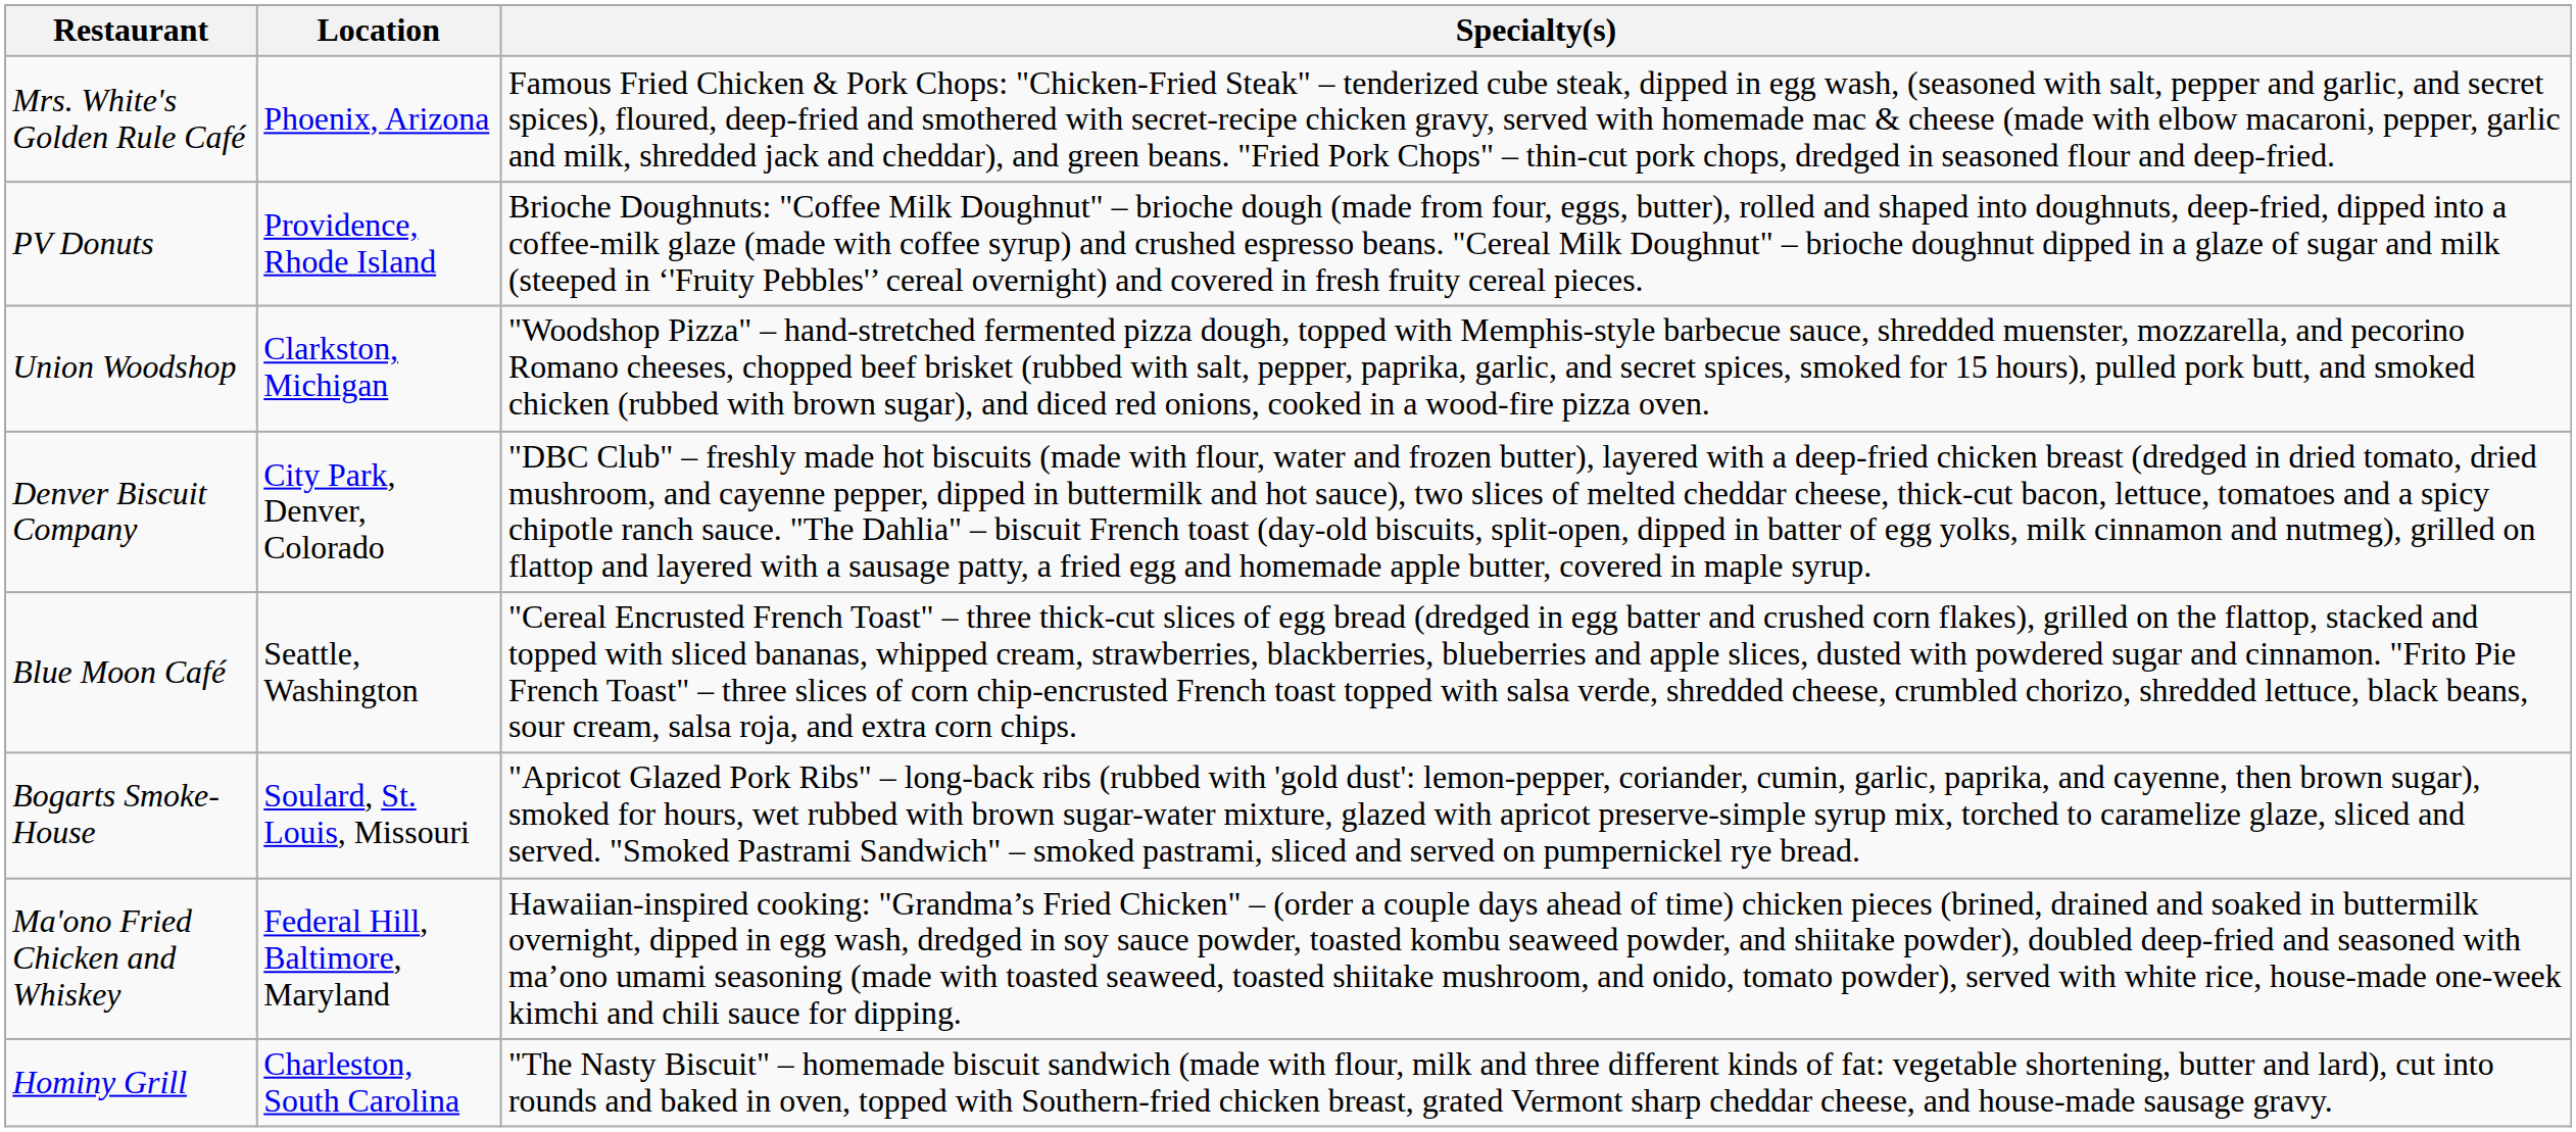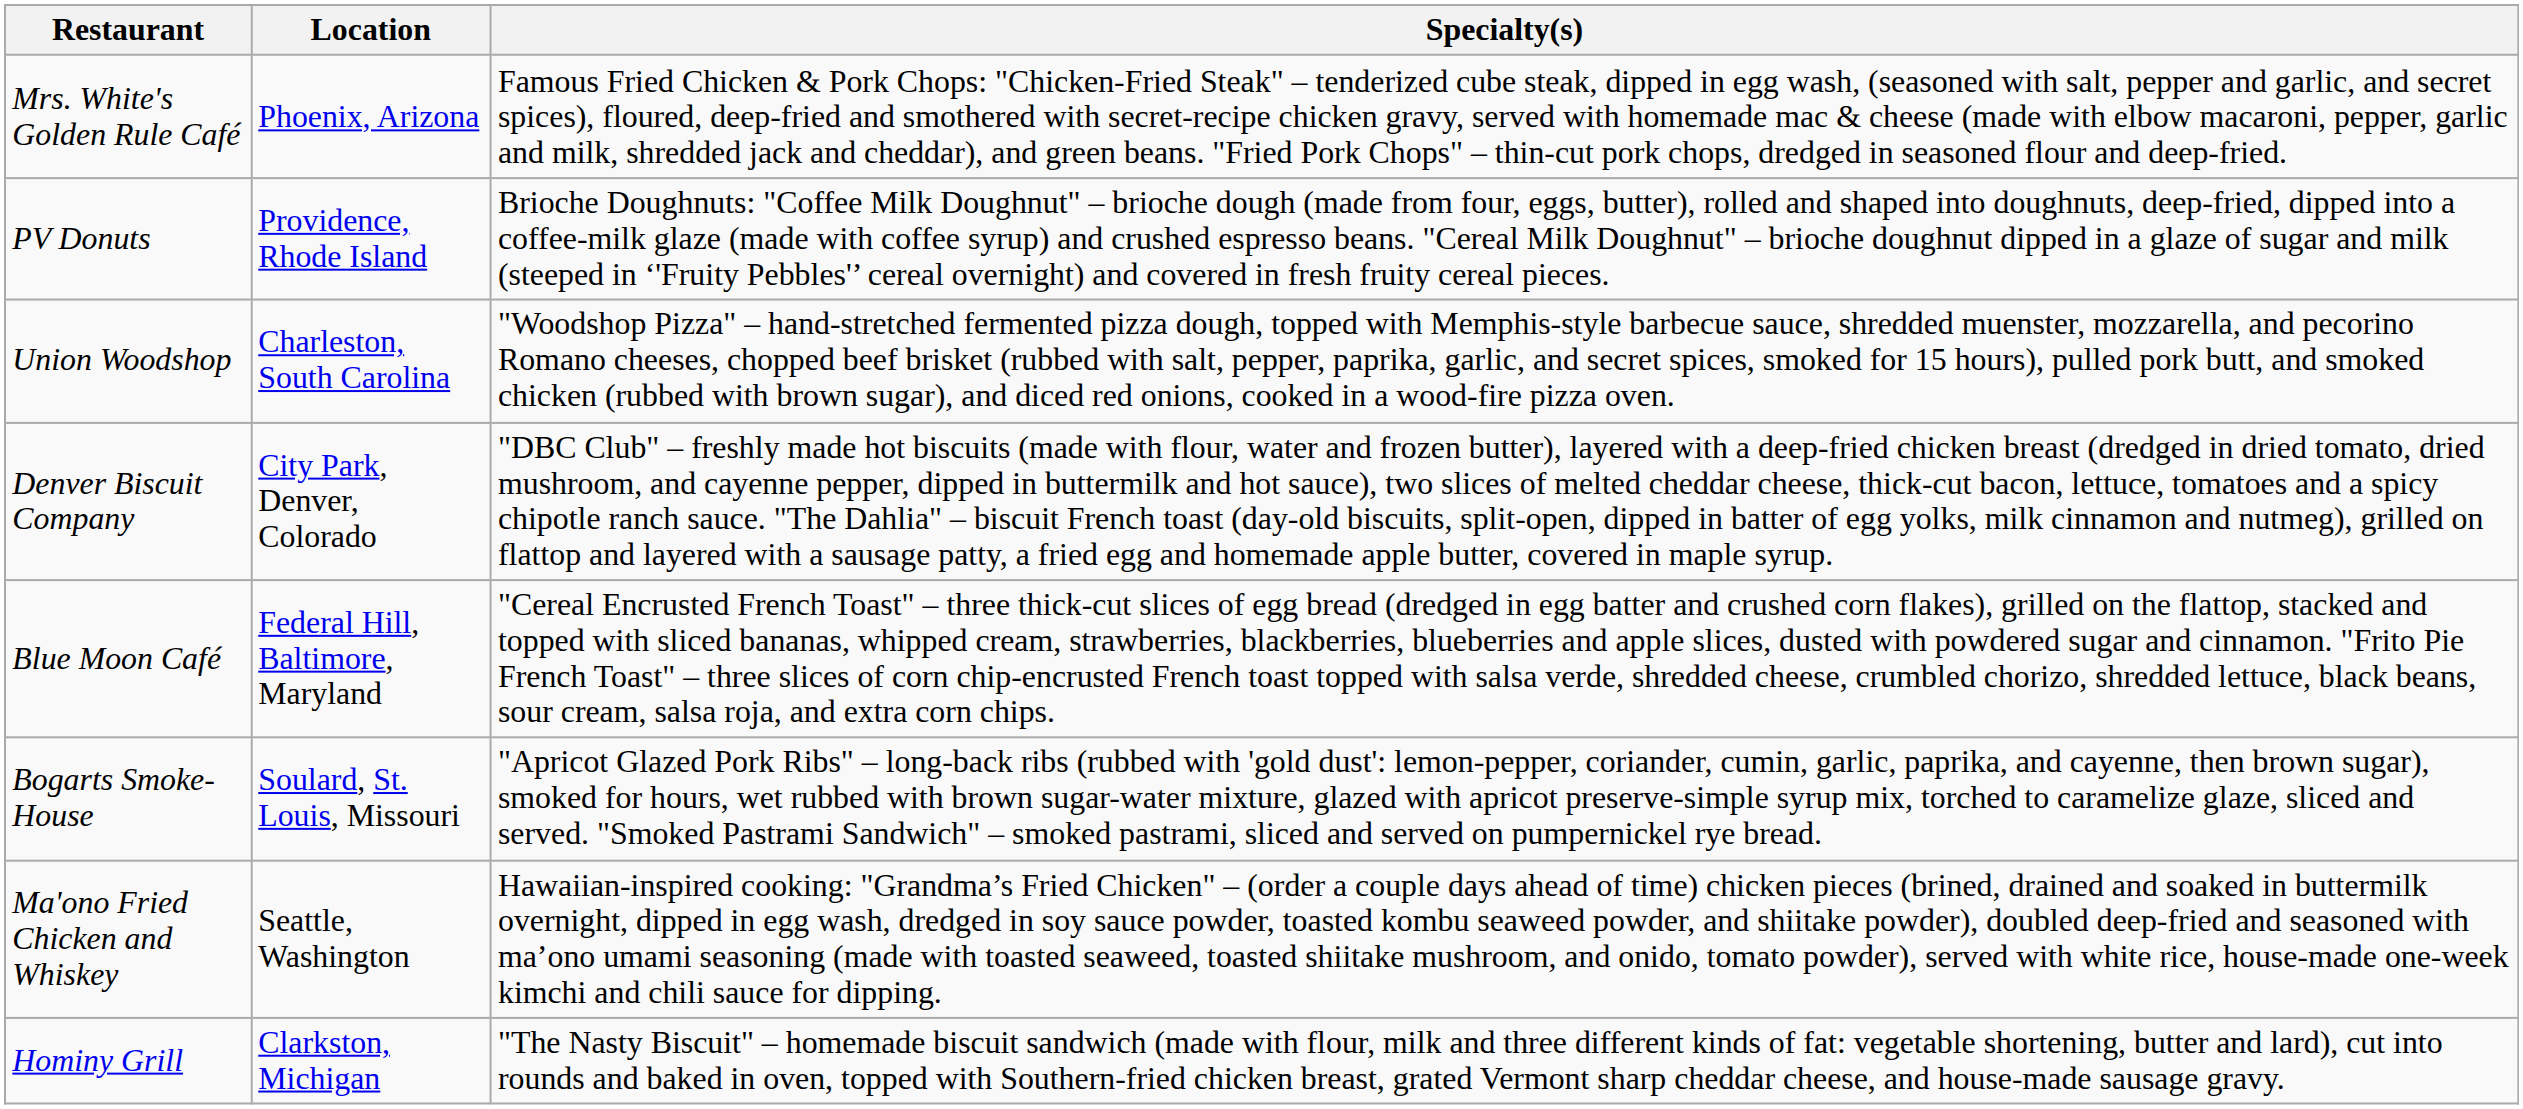Union Woodshop | Location: Clarkston, Michigan -> Charleston, South Carolina
Blue Moon Café | Location: Seattle, Washington -> Federal Hill, Baltimore, Maryland
Ma'ono Fried Chicken and Whiskey | Location: Federal Hill, Baltimore, Maryland -> Seattle, Washington
Hominy Grill | Location: Charleston, South Carolina -> Clarkston, Michigan
